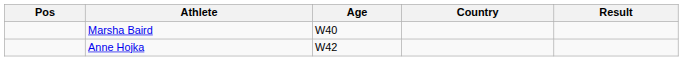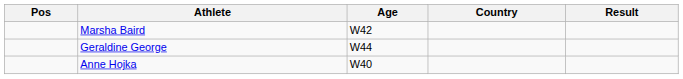Marsha Baird | Age: W40 -> W42
+ row: Geraldine George | W44
Anne Hojka | Age: W42 -> W40
